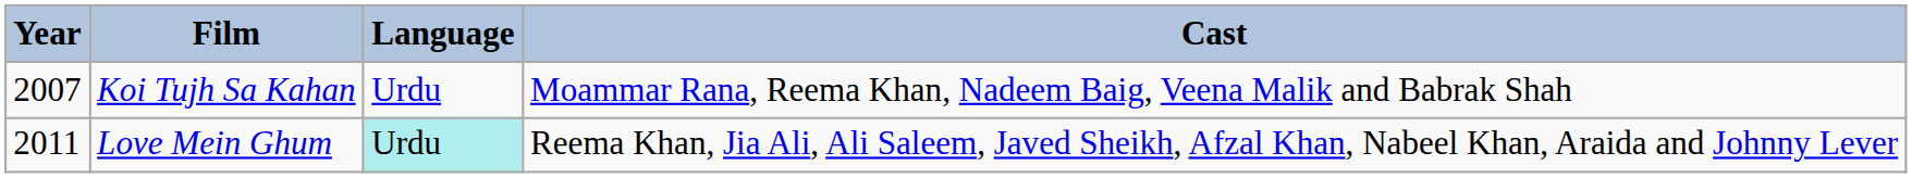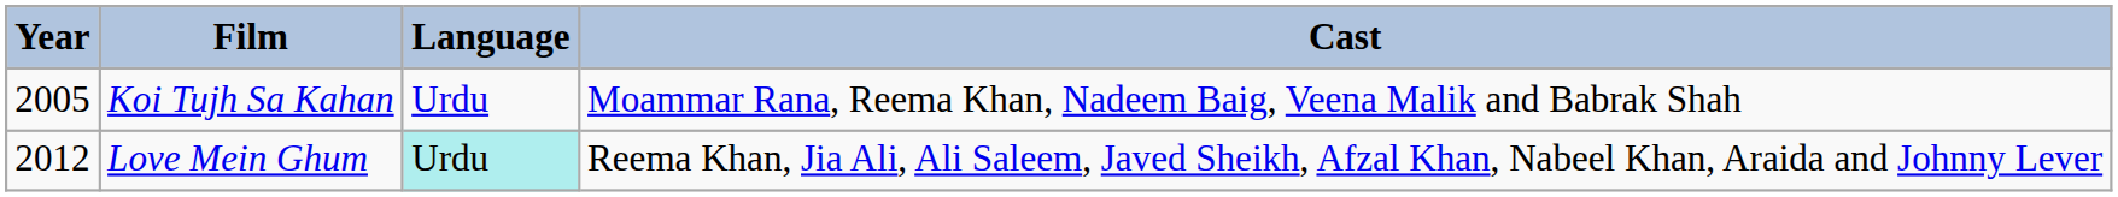Koi Tujh Sa Kahan | Year: 2007 -> 2005
Love Mein Ghum | Year: 2011 -> 2012
